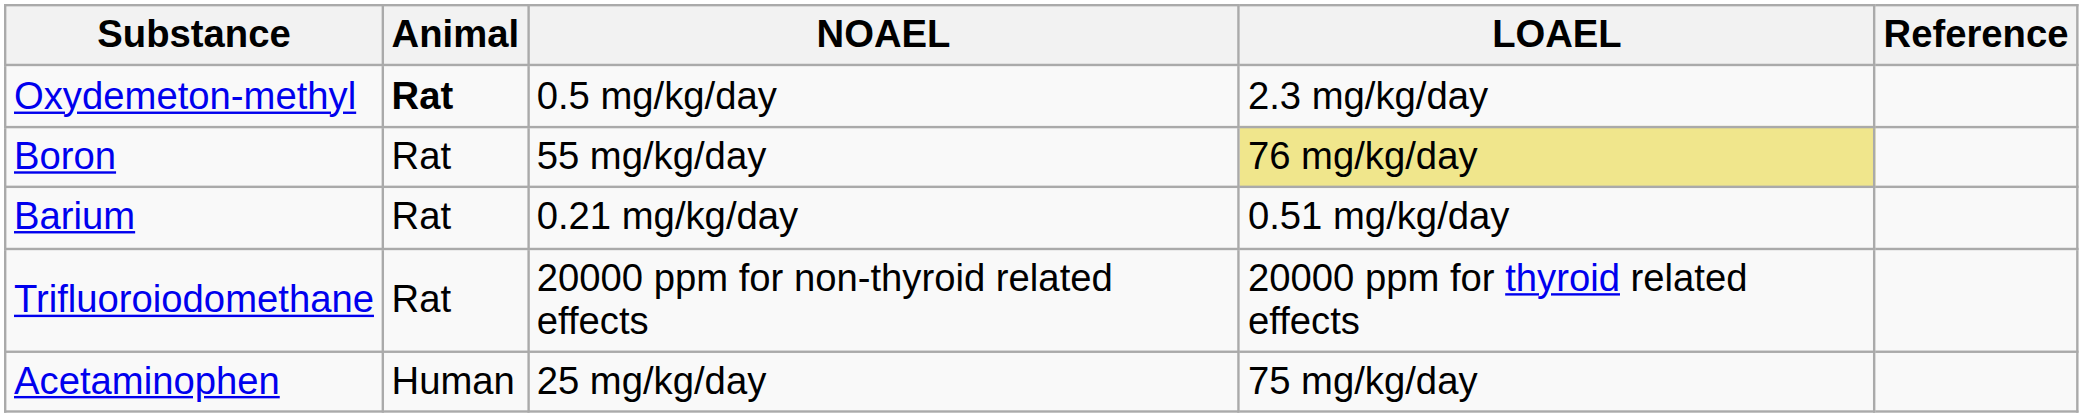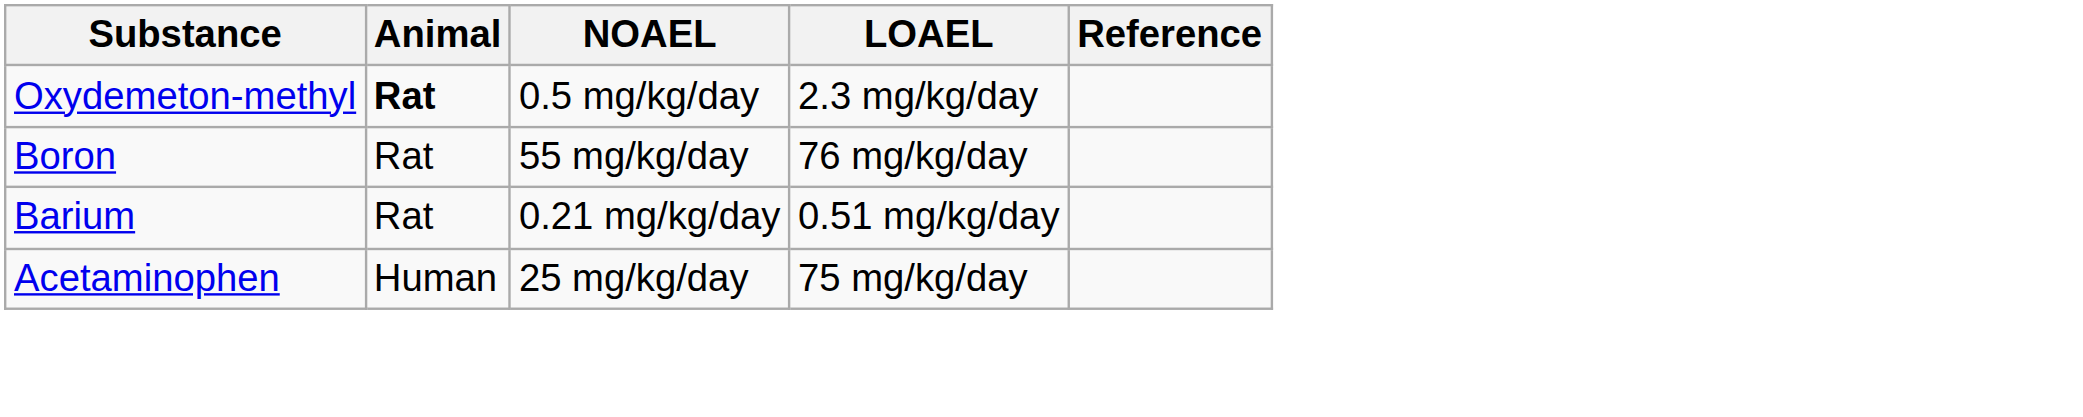Boron | LOAEL: khaki background -> no background
- row: Trifluoroiodomethane | Rat | 20000 ppm for non-thyroid related effects | 20000 ppm for thyroid related effects
